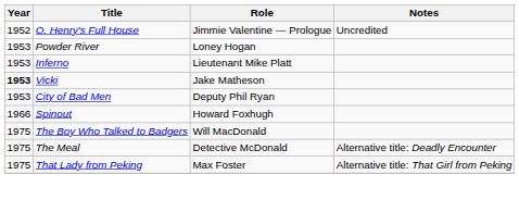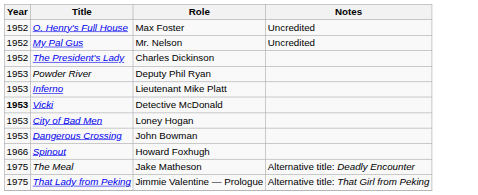O. Henry's Full House | Role: Jimmie Valentine — Prologue -> Max Foster
+ row: 1952 | My Pal Gus | Mr. Nelson | Uncredited
+ row: 1952 | The President's Lady | Charles Dickinson
Powder River | Role: Loney Hogan -> Deputy Phil Ryan
Vicki | Role: Jake Matheson -> Detective McDonald
City of Bad Men | Role: Deputy Phil Ryan -> Loney Hogan
+ row: 1953 | Dangerous Crossing | John Bowman
- row: 1975 | The Boy Who Talked to Badgers | Will MacDonald
The Meal | Role: Detective McDonald -> Jake Matheson
That Lady from Peking | Role: Max Foster -> Jimmie Valentine — Prologue
